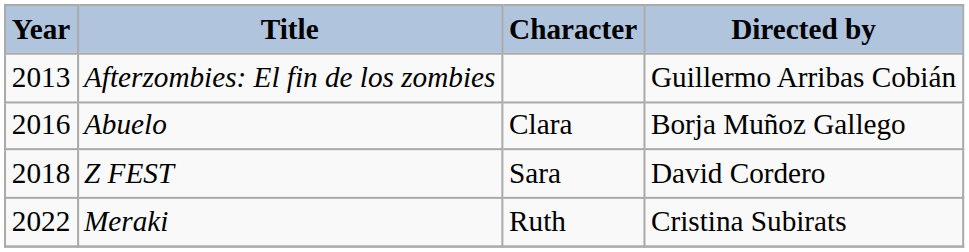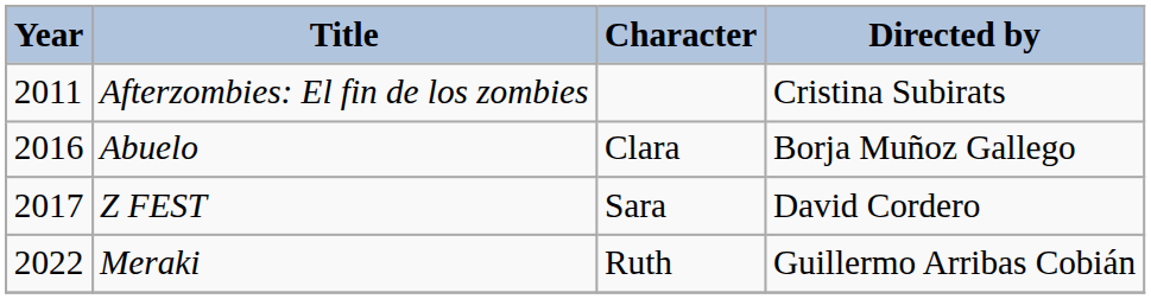Afterzombies: El fin de los zombies | Year: 2013 -> 2011
Afterzombies: El fin de los zombies | Directed by: Guillermo Arribas Cobián -> Cristina Subirats
Z FEST | Year: 2018 -> 2017
Meraki | Directed by: Cristina Subirats -> Guillermo Arribas Cobián
